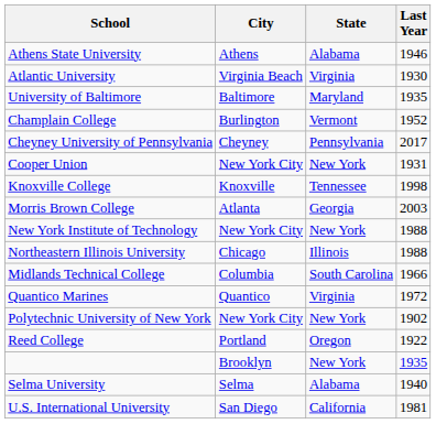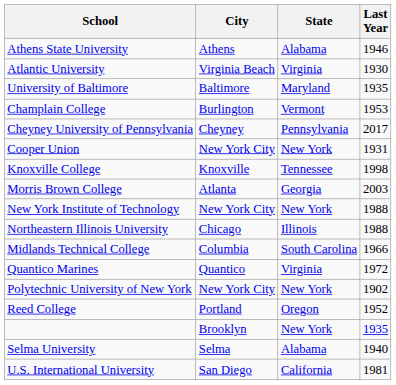Champlain College | Last Year: 1952 -> 1953
Reed College | Last Year: 1922 -> 1952
